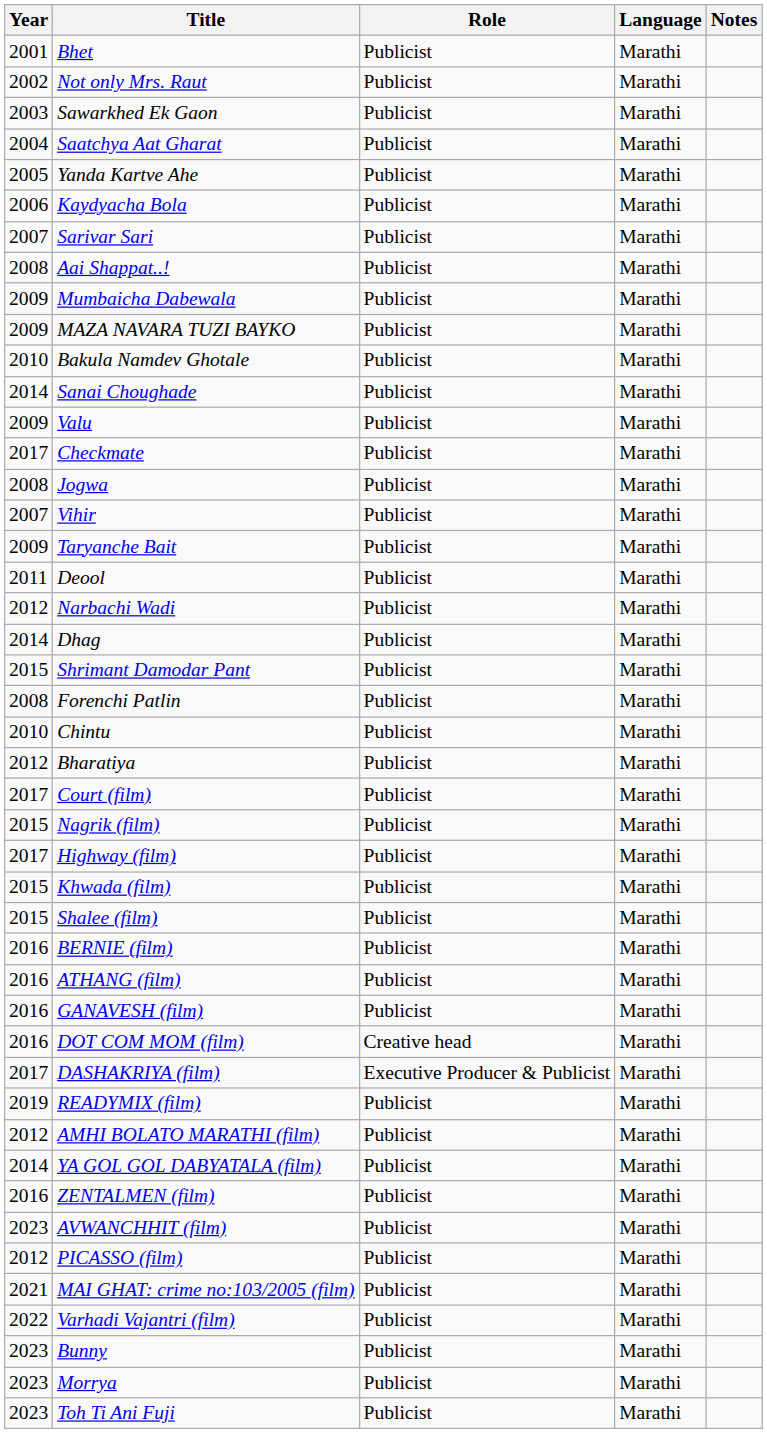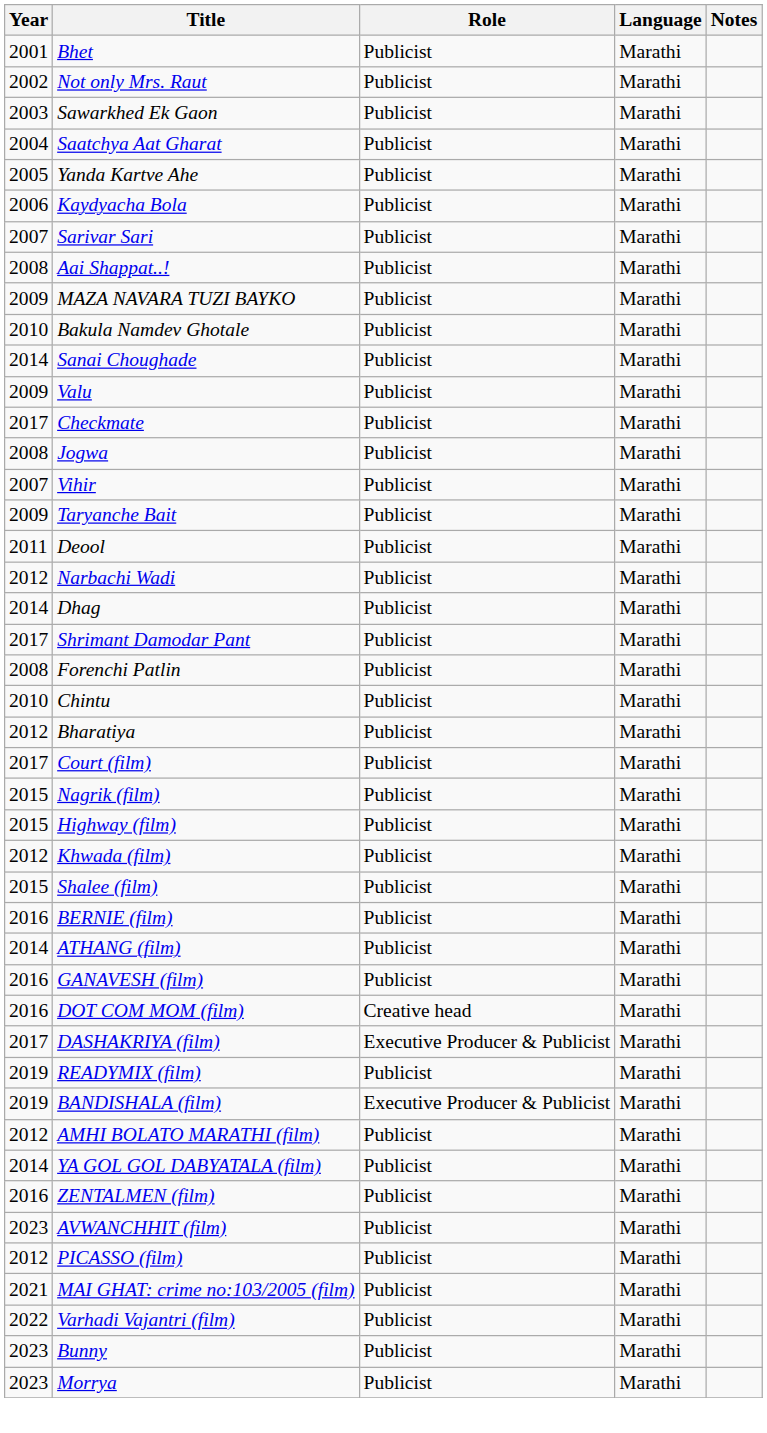- row: 2009 | Mumbaicha Dabewala | Publicist | Marathi
Shrimant Damodar Pant | Year: 2015 -> 2017
Highway (film) | Year: 2017 -> 2015
Khwada (film) | Year: 2015 -> 2012
ATHANG (film) | Year: 2016 -> 2014
+ row: 2019 | BANDISHALA (film) | Executive Producer & Publicist | Marathi
- row: 2023 | Toh Ti Ani Fuji | Publicist | Marathi
